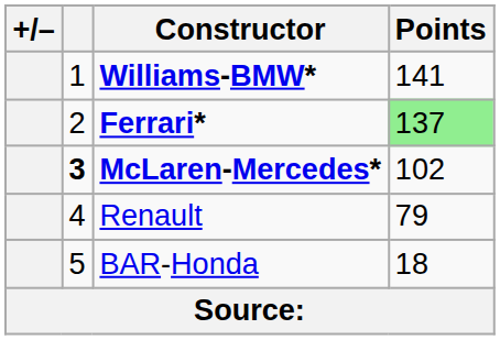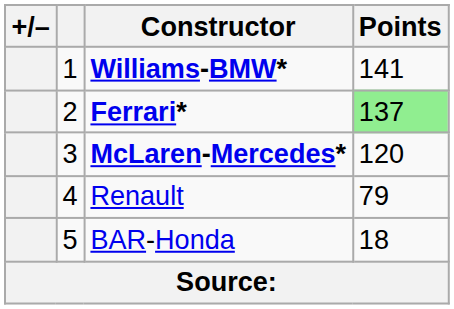McLaren-Mercedes* | column 2: bold -> normal
McLaren-Mercedes* | Points: 102 -> 120
